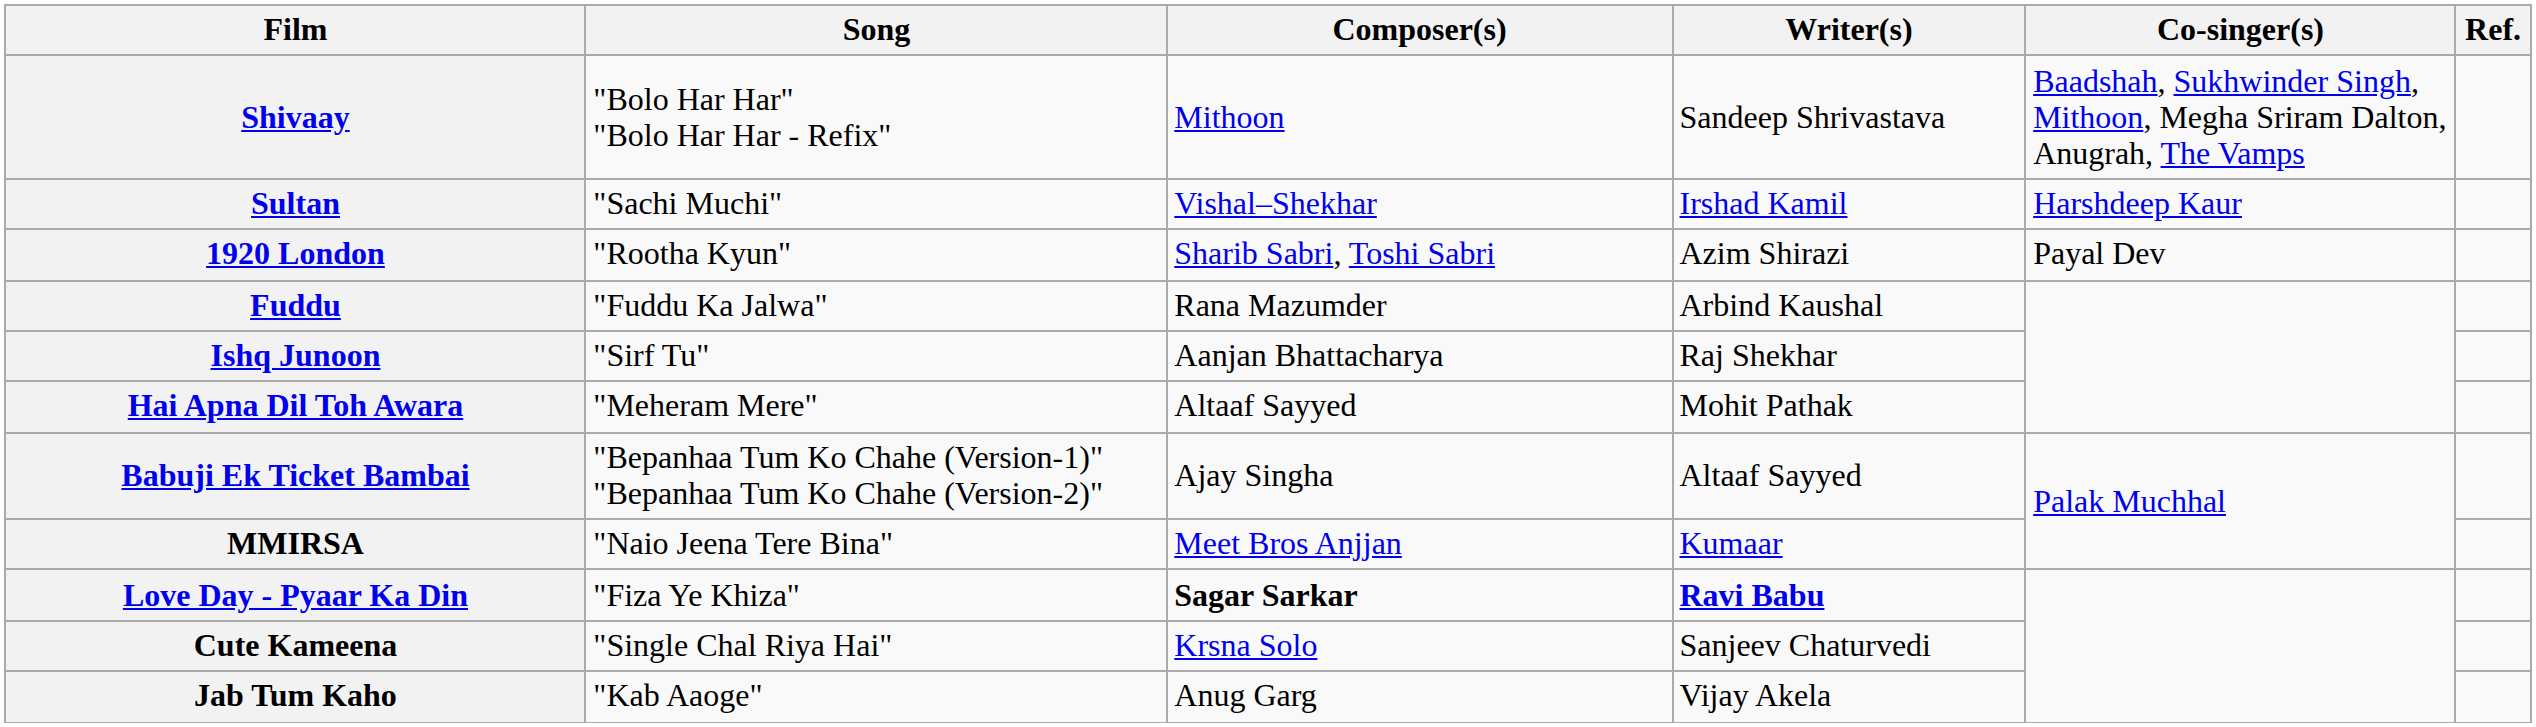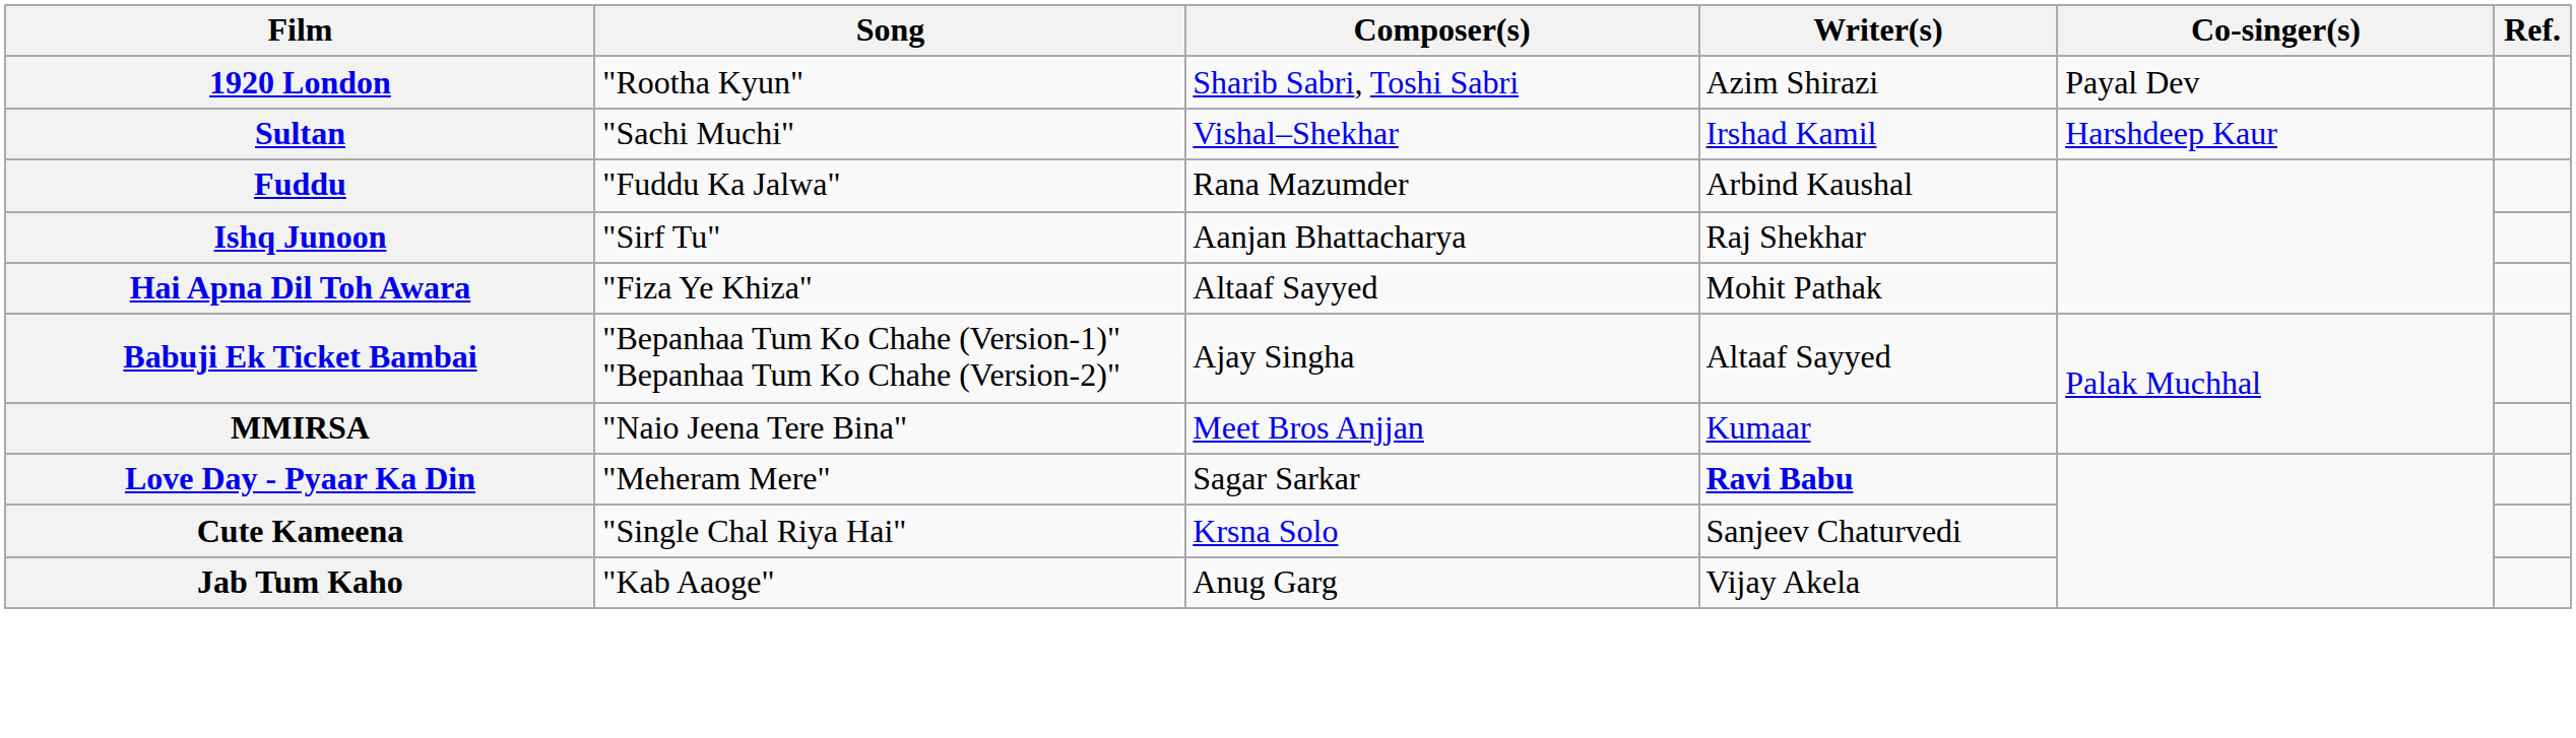- row: Shivaay | "Bolo Har Har" "Bolo Har Har - Refix" | Mithoon | Sandeep Shrivastava | Baadshah, Sukhwinder Singh, Mithoon, Megha Sriram Dalton, Anugrah, The Vamps
rows swapped: Sultan <-> 1920 London
Hai Apna Dil Toh Awara | Song: "Meheram Mere" -> "Fiza Ye Khiza"
Love Day - Pyaar Ka Din | Song: "Fiza Ye Khiza" -> "Meheram Mere"
Love Day - Pyaar Ka Din | Composer(s): bold -> normal
